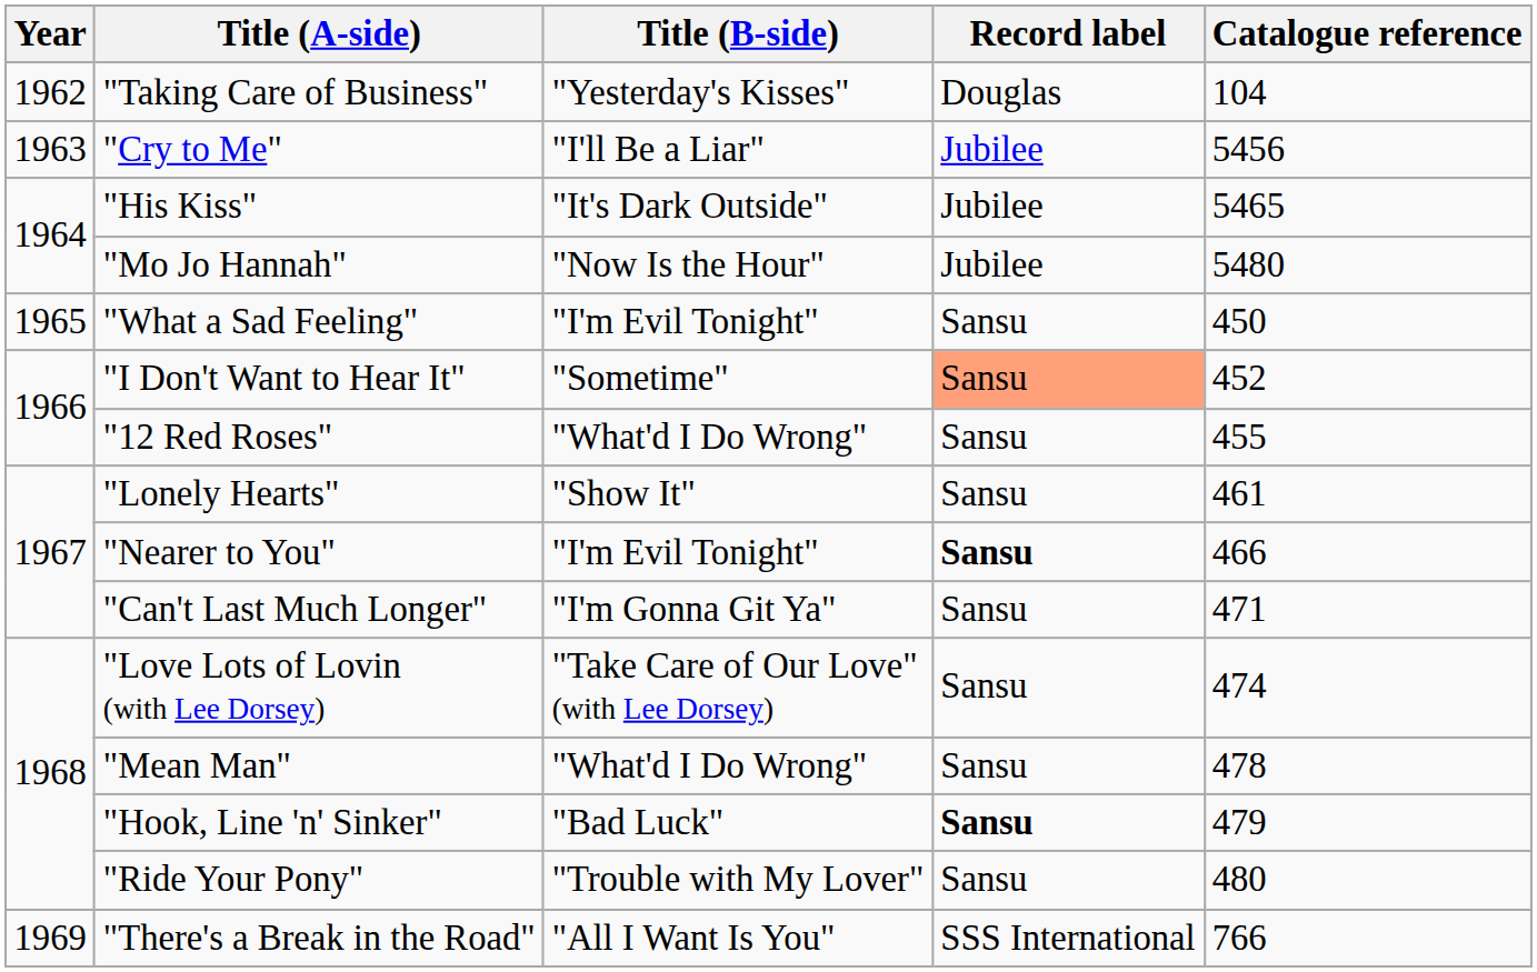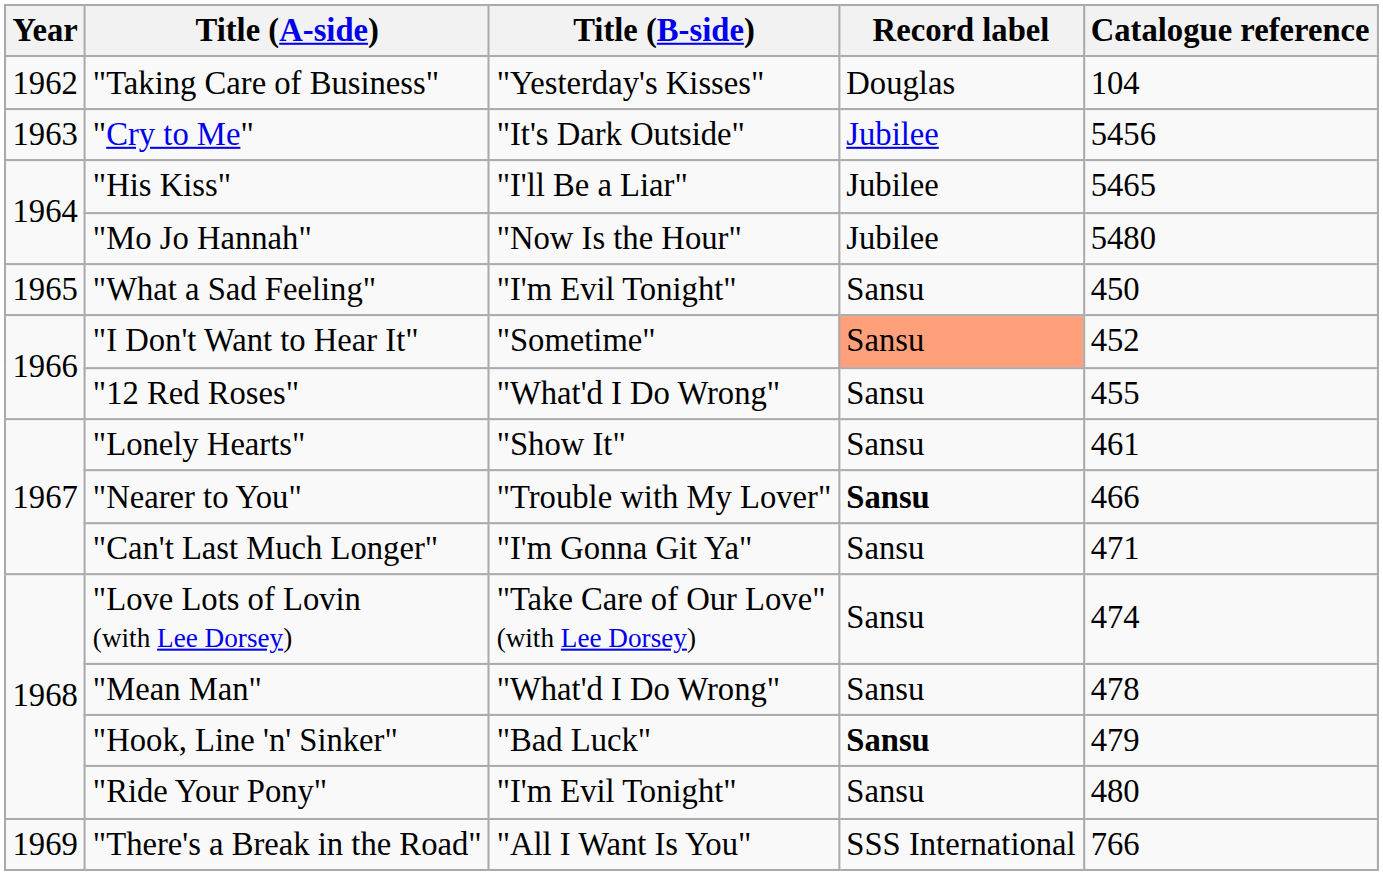"Cry to Me" | Title (B-side): "I'll Be a Liar" -> "It's Dark Outside"
"His Kiss" | Title (B-side): "It's Dark Outside" -> "I'll Be a Liar"
"Nearer to You" | Title (B-side): "I'm Evil Tonight" -> "Trouble with My Lover"
"Ride Your Pony" | Title (B-side): "Trouble with My Lover" -> "I'm Evil Tonight"
